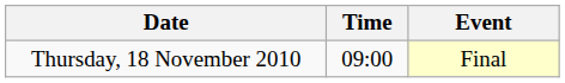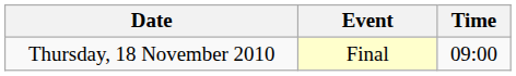columns swapped: Time <-> Event
